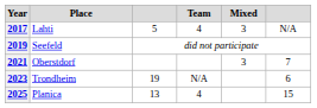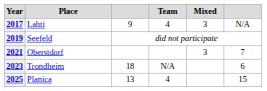2017 | column 3: 5 -> 9
2023 | column 3: 19 -> 18
